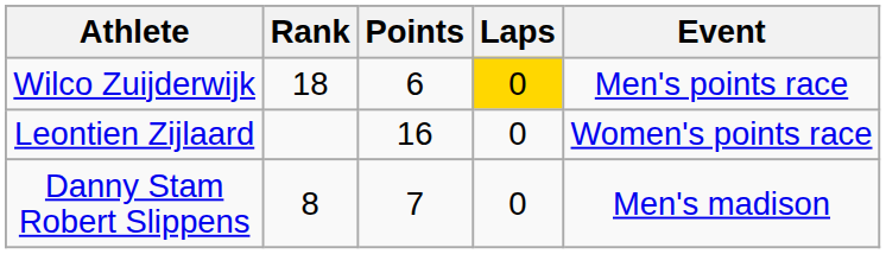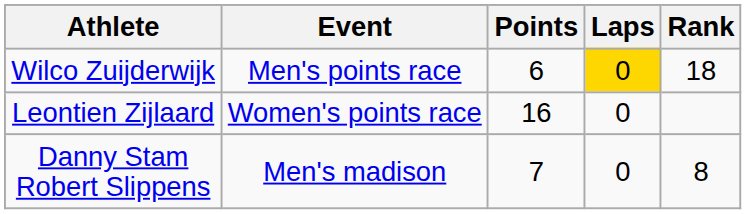columns swapped: Event <-> Rank
